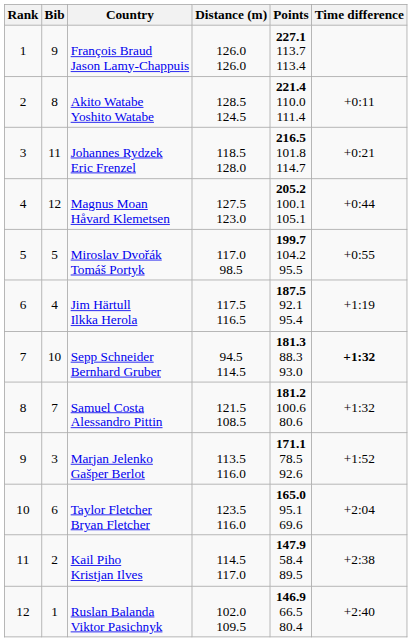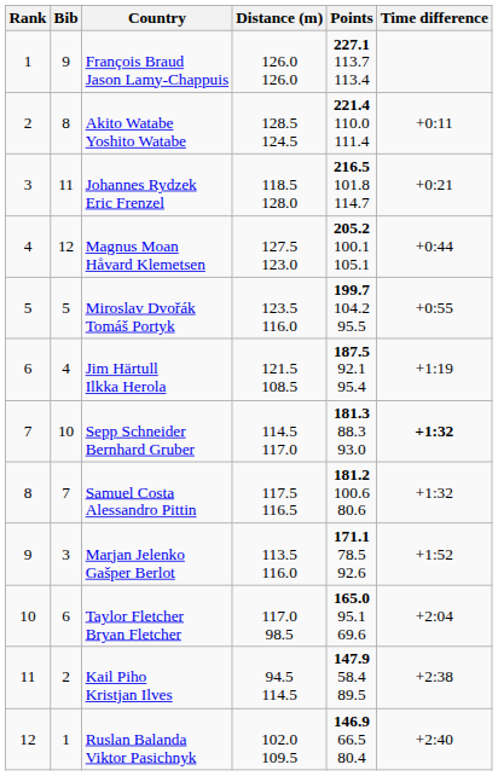Miroslav Dvořák Tomáš Portyk | Distance (m): 117.0 98.5 -> 123.5 116.0
Jim Härtull Ilkka Herola | Distance (m): 117.5 116.5 -> 121.5 108.5
Sepp Schneider Bernhard Gruber | Distance (m): 94.5 114.5 -> 114.5 117.0
Samuel Costa Alessandro Pittin | Distance (m): 121.5 108.5 -> 117.5 116.5
Taylor Fletcher Bryan Fletcher | Distance (m): 123.5 116.0 -> 117.0 98.5
Kail Piho Kristjan Ilves | Distance (m): 114.5 117.0 -> 94.5 114.5
